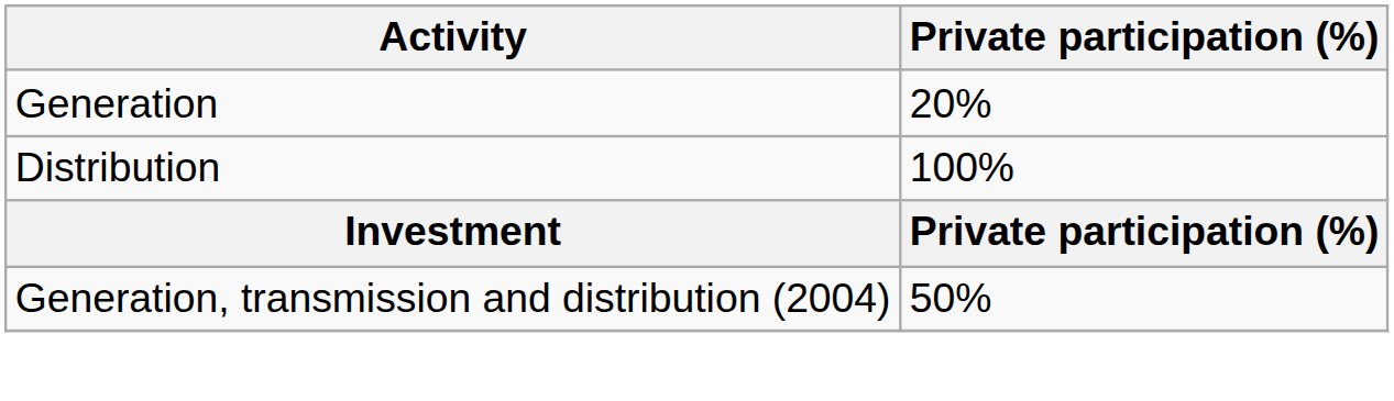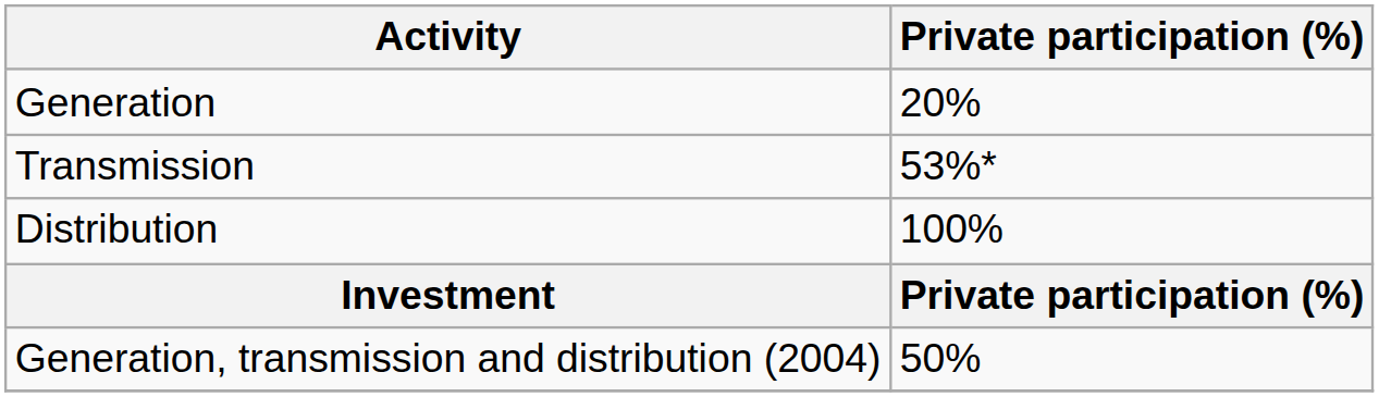+ row: Transmission | 53%*
